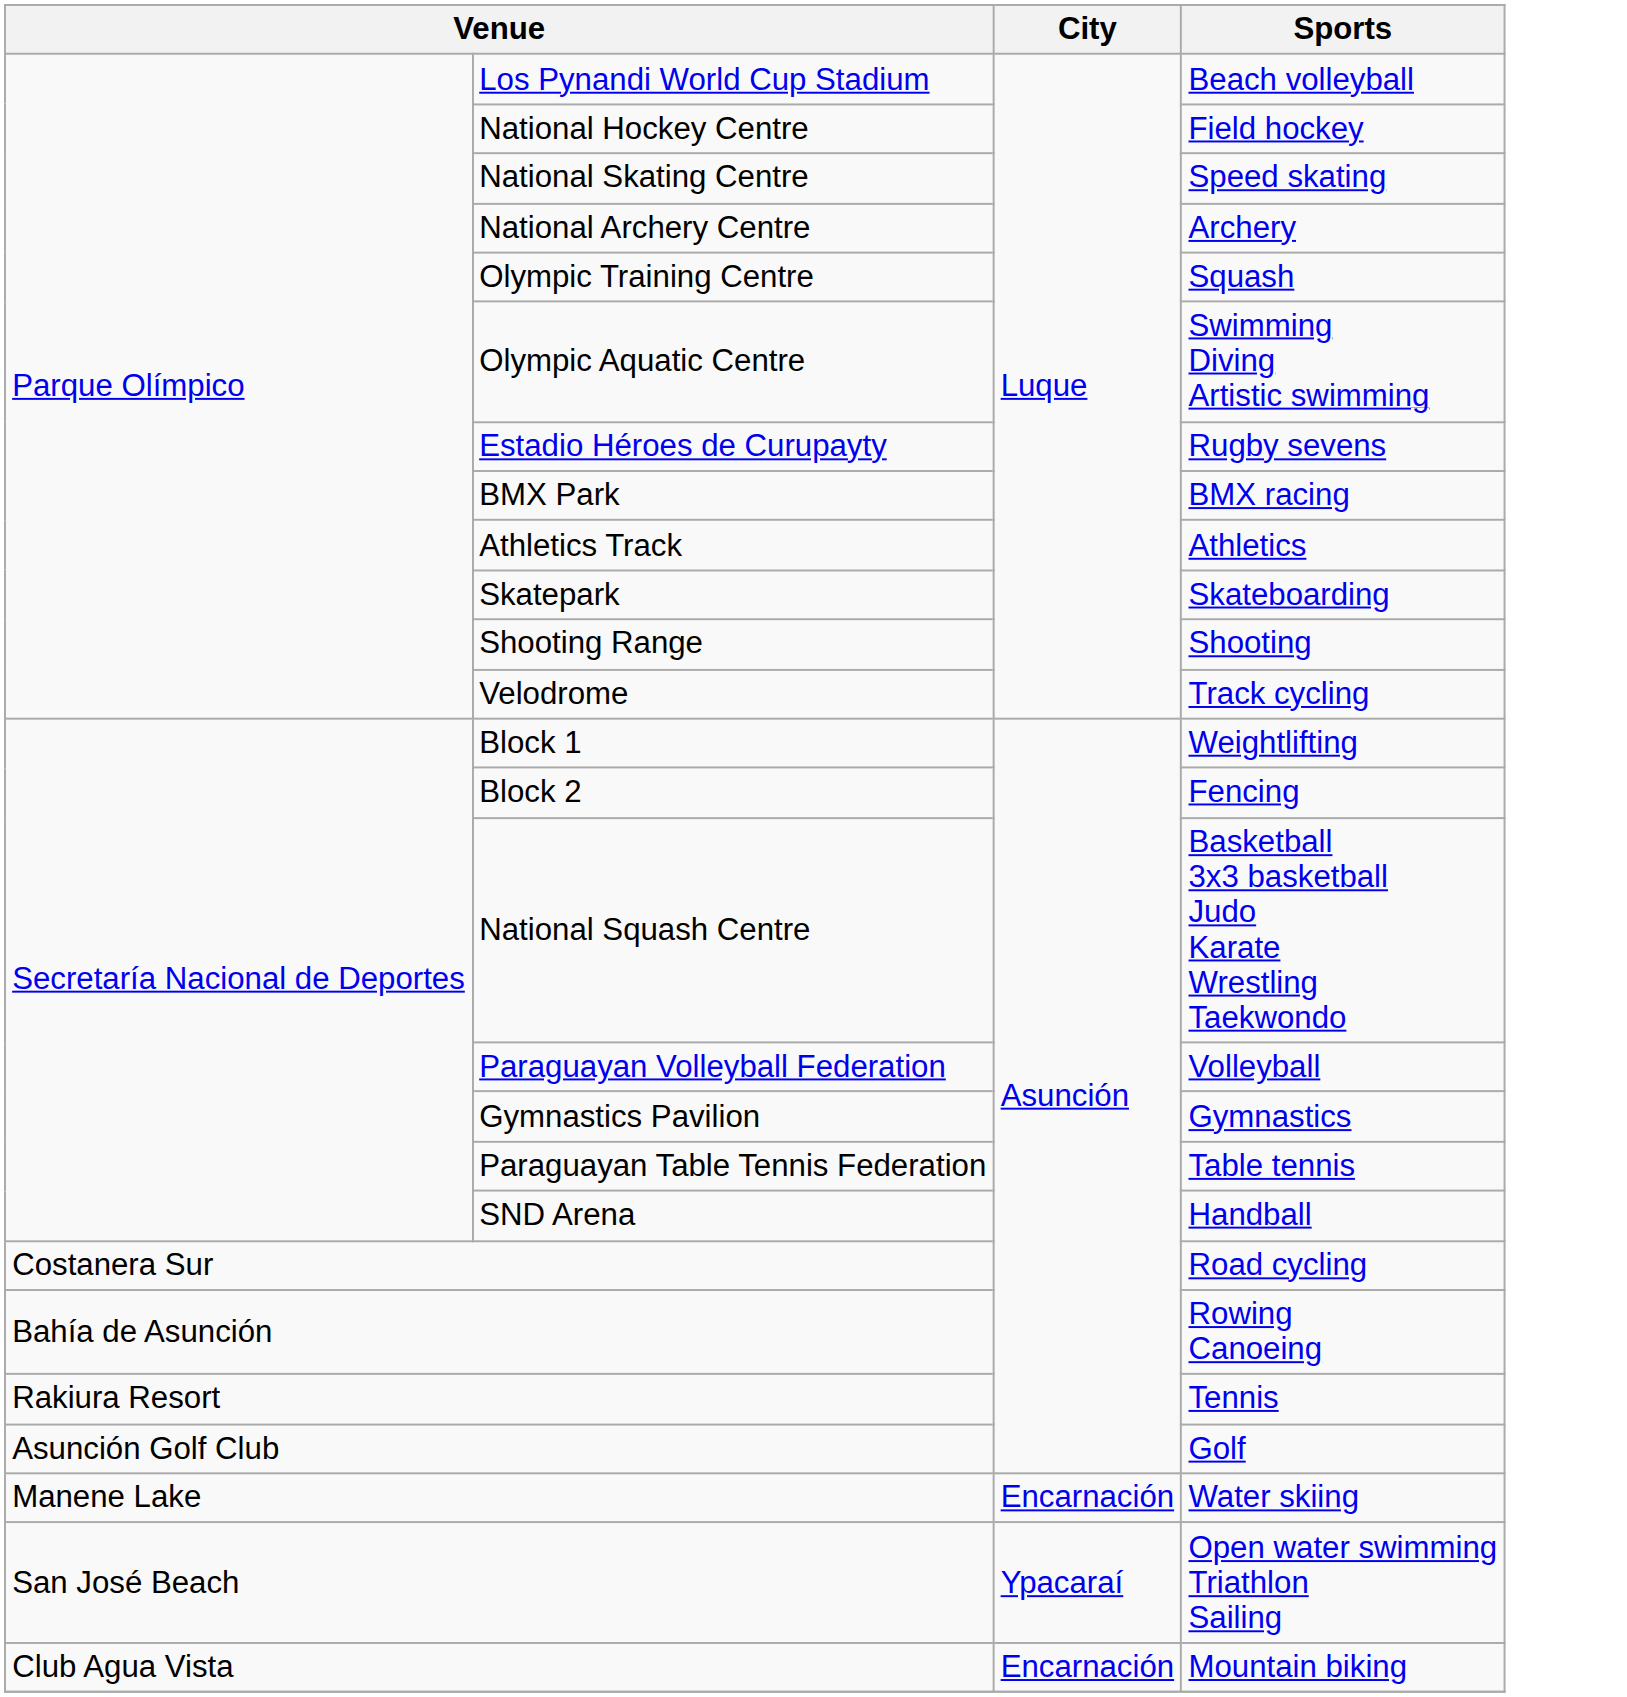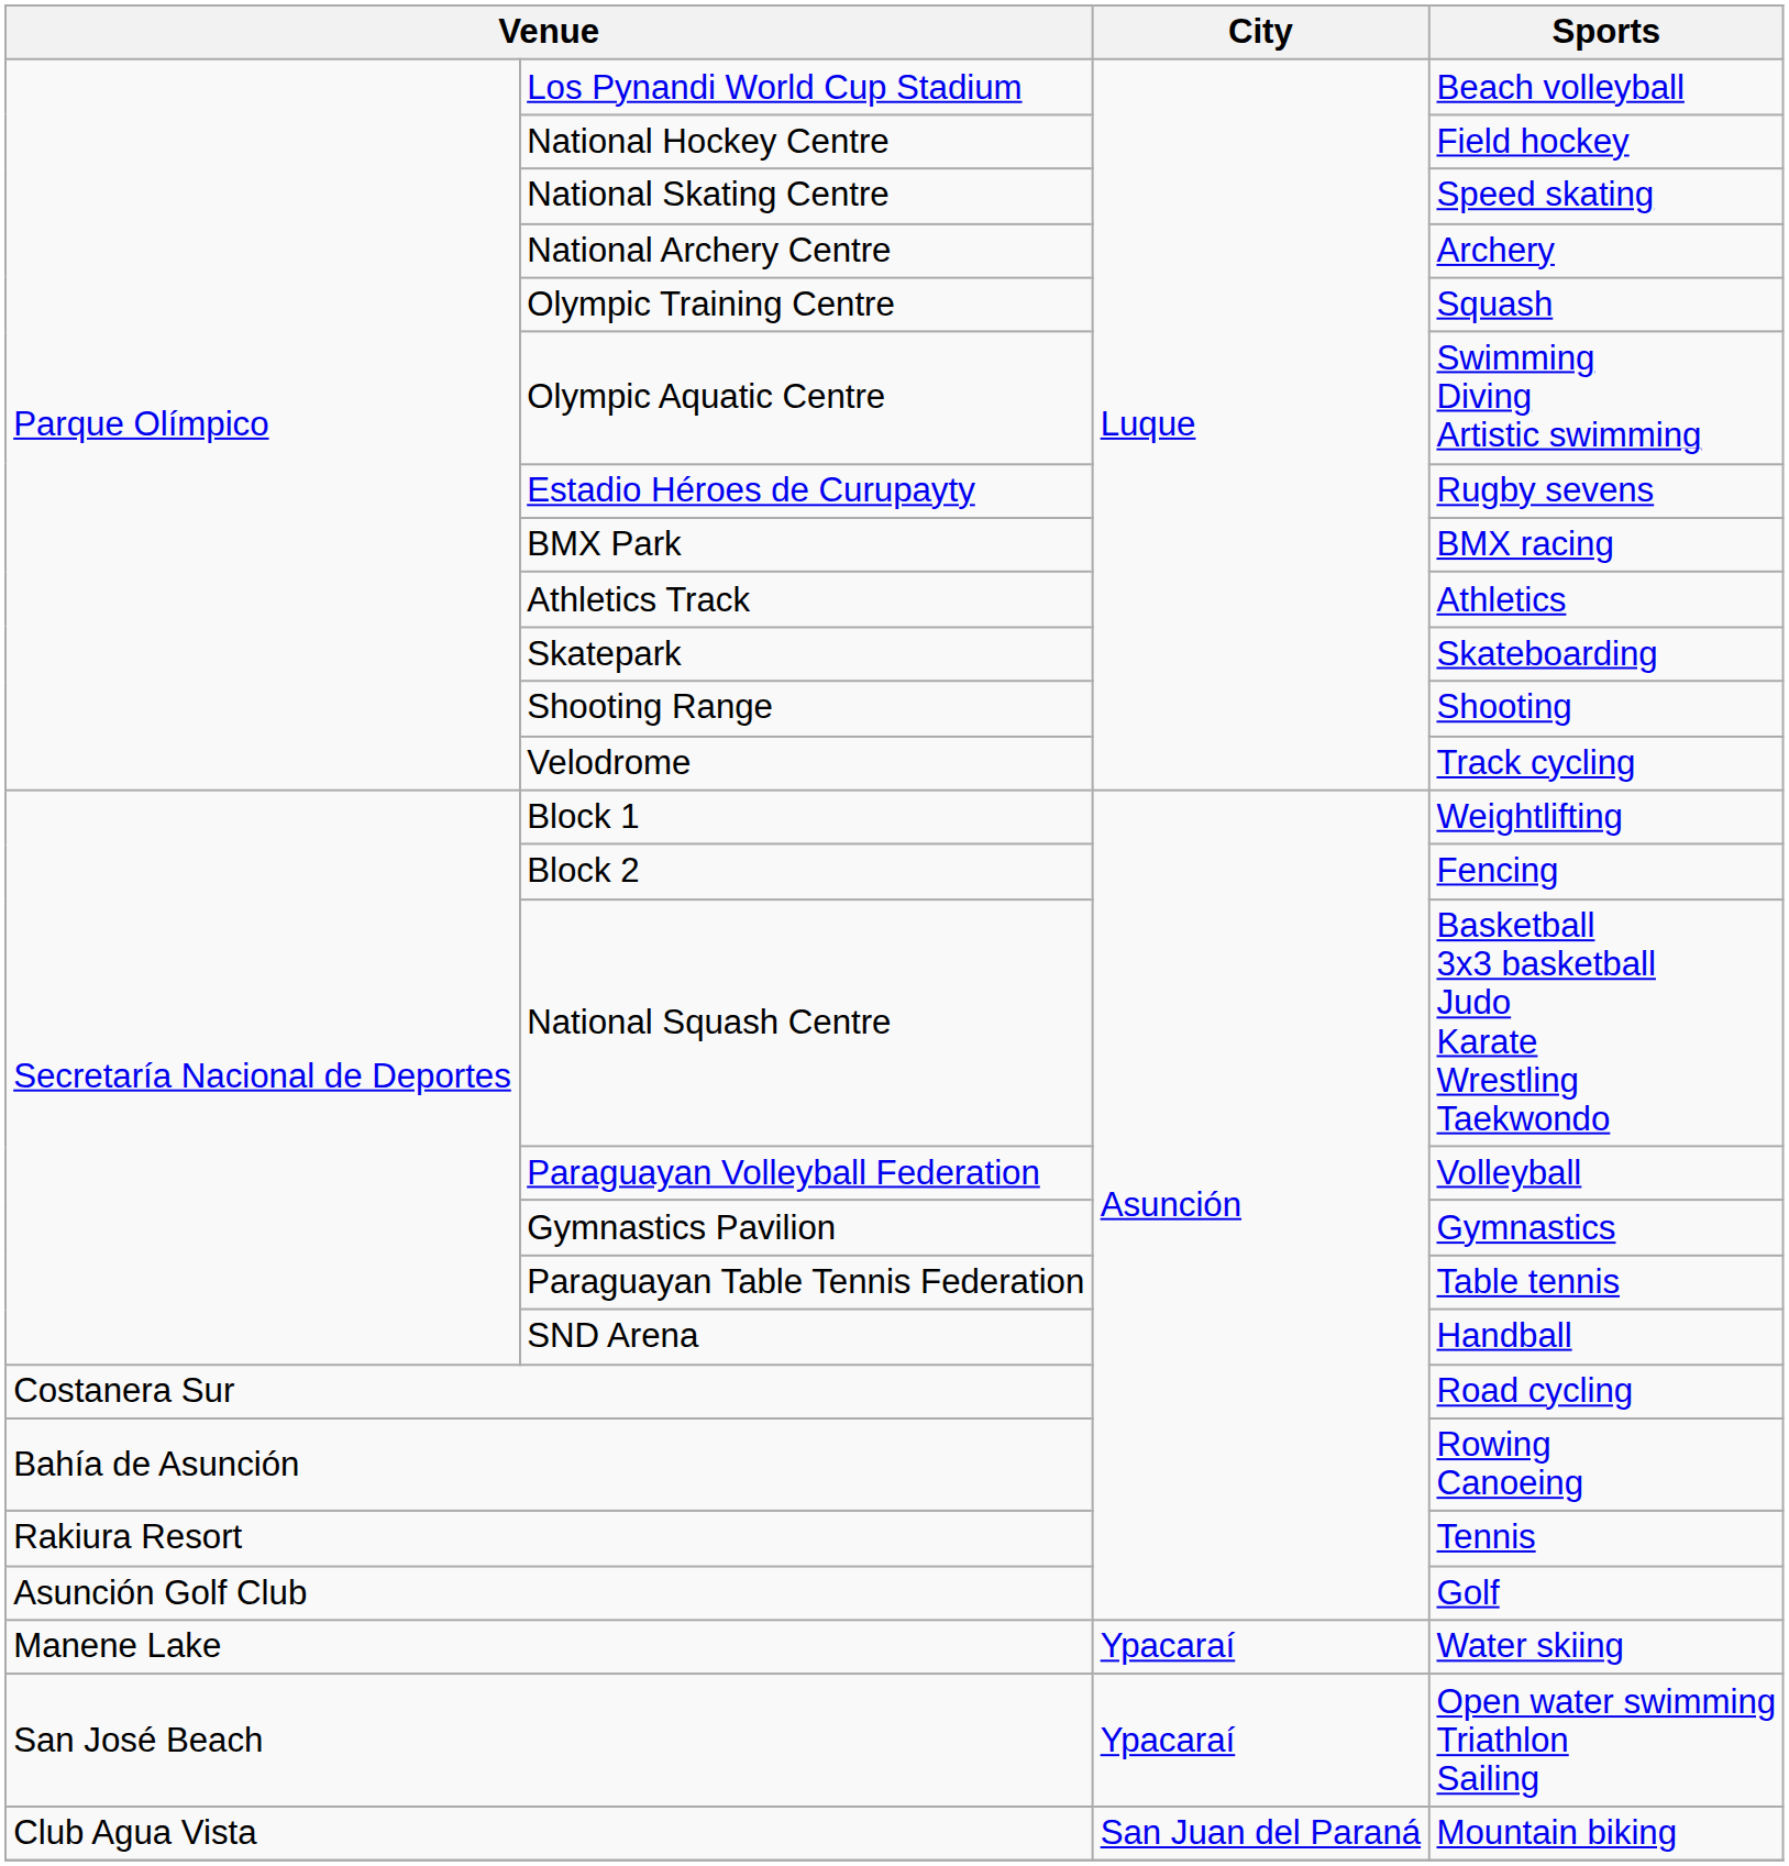Manene Lake | City: Encarnación -> Ypacaraí
Club Agua Vista | City: Encarnación -> San Juan del Paraná
